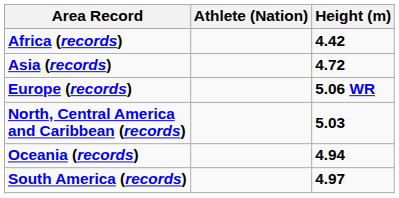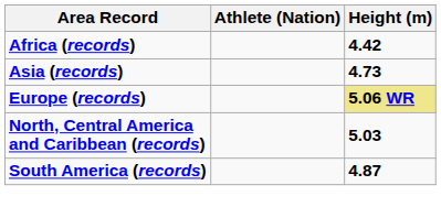Asia (records) | Height (m): 4.72 -> 4.73
Europe (records) | Height (m): no background -> khaki background
- row: Oceania (records) | 4.94
South America (records) | Height (m): 4.97 -> 4.87
